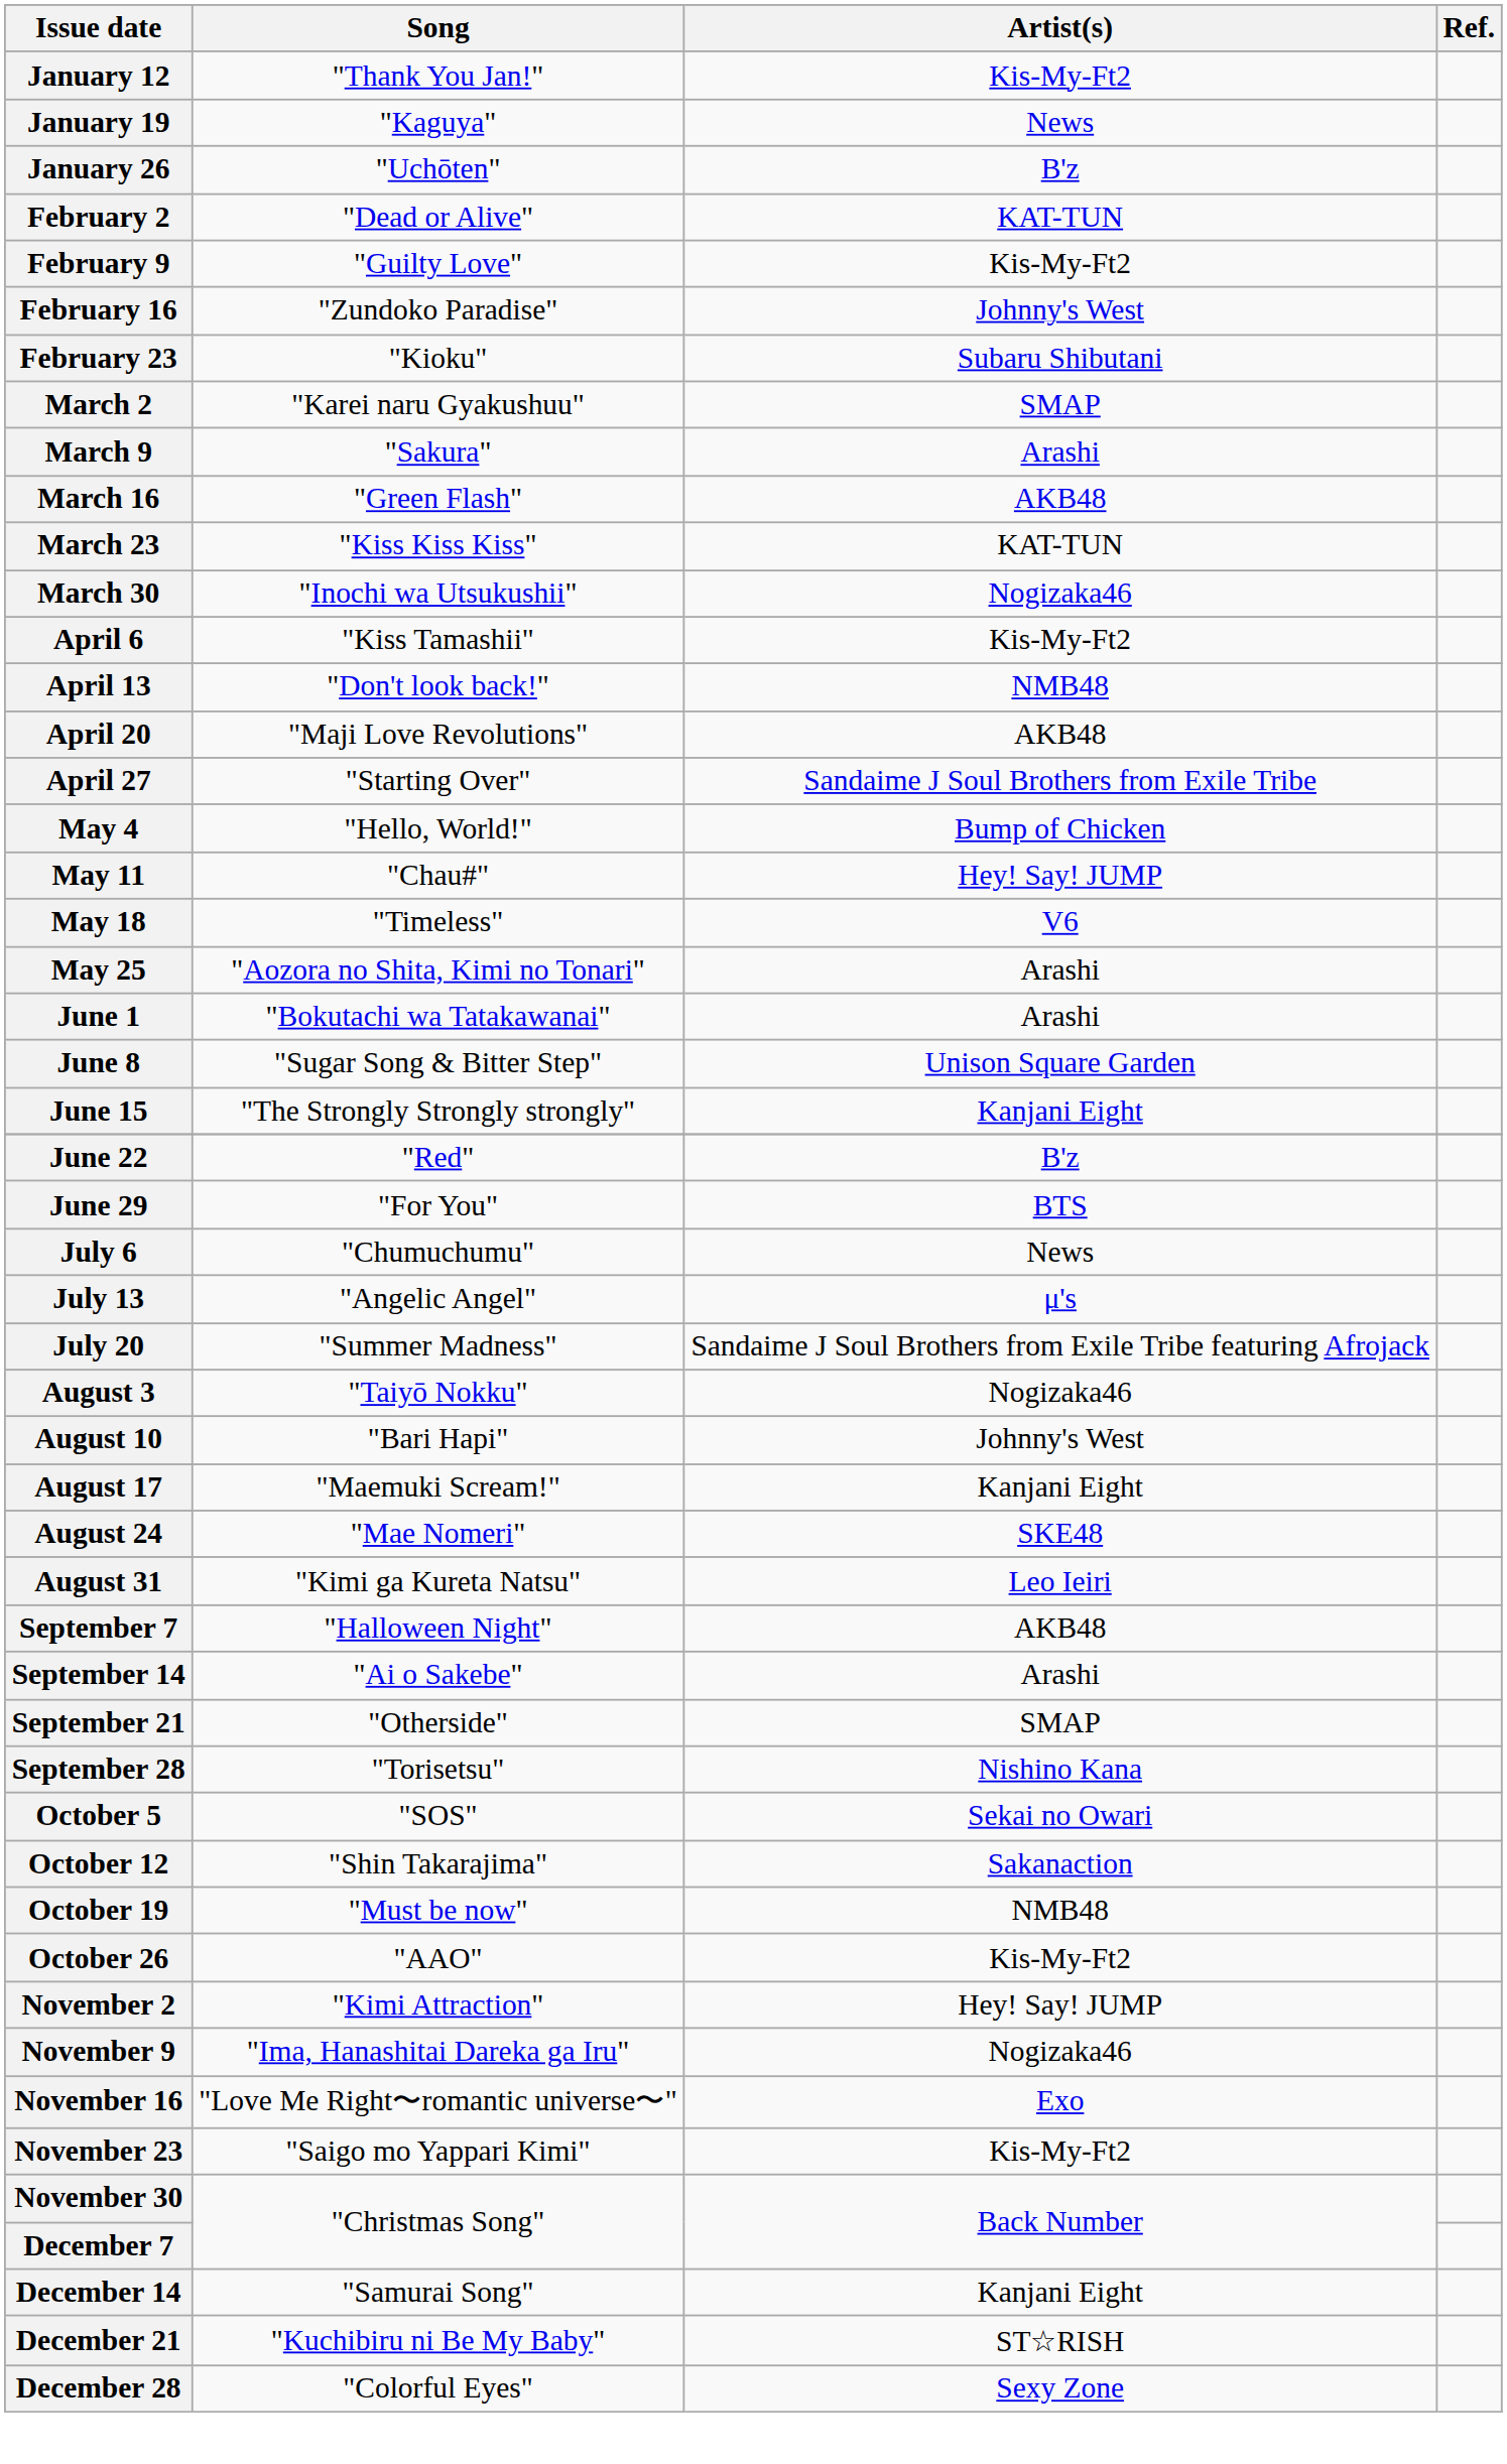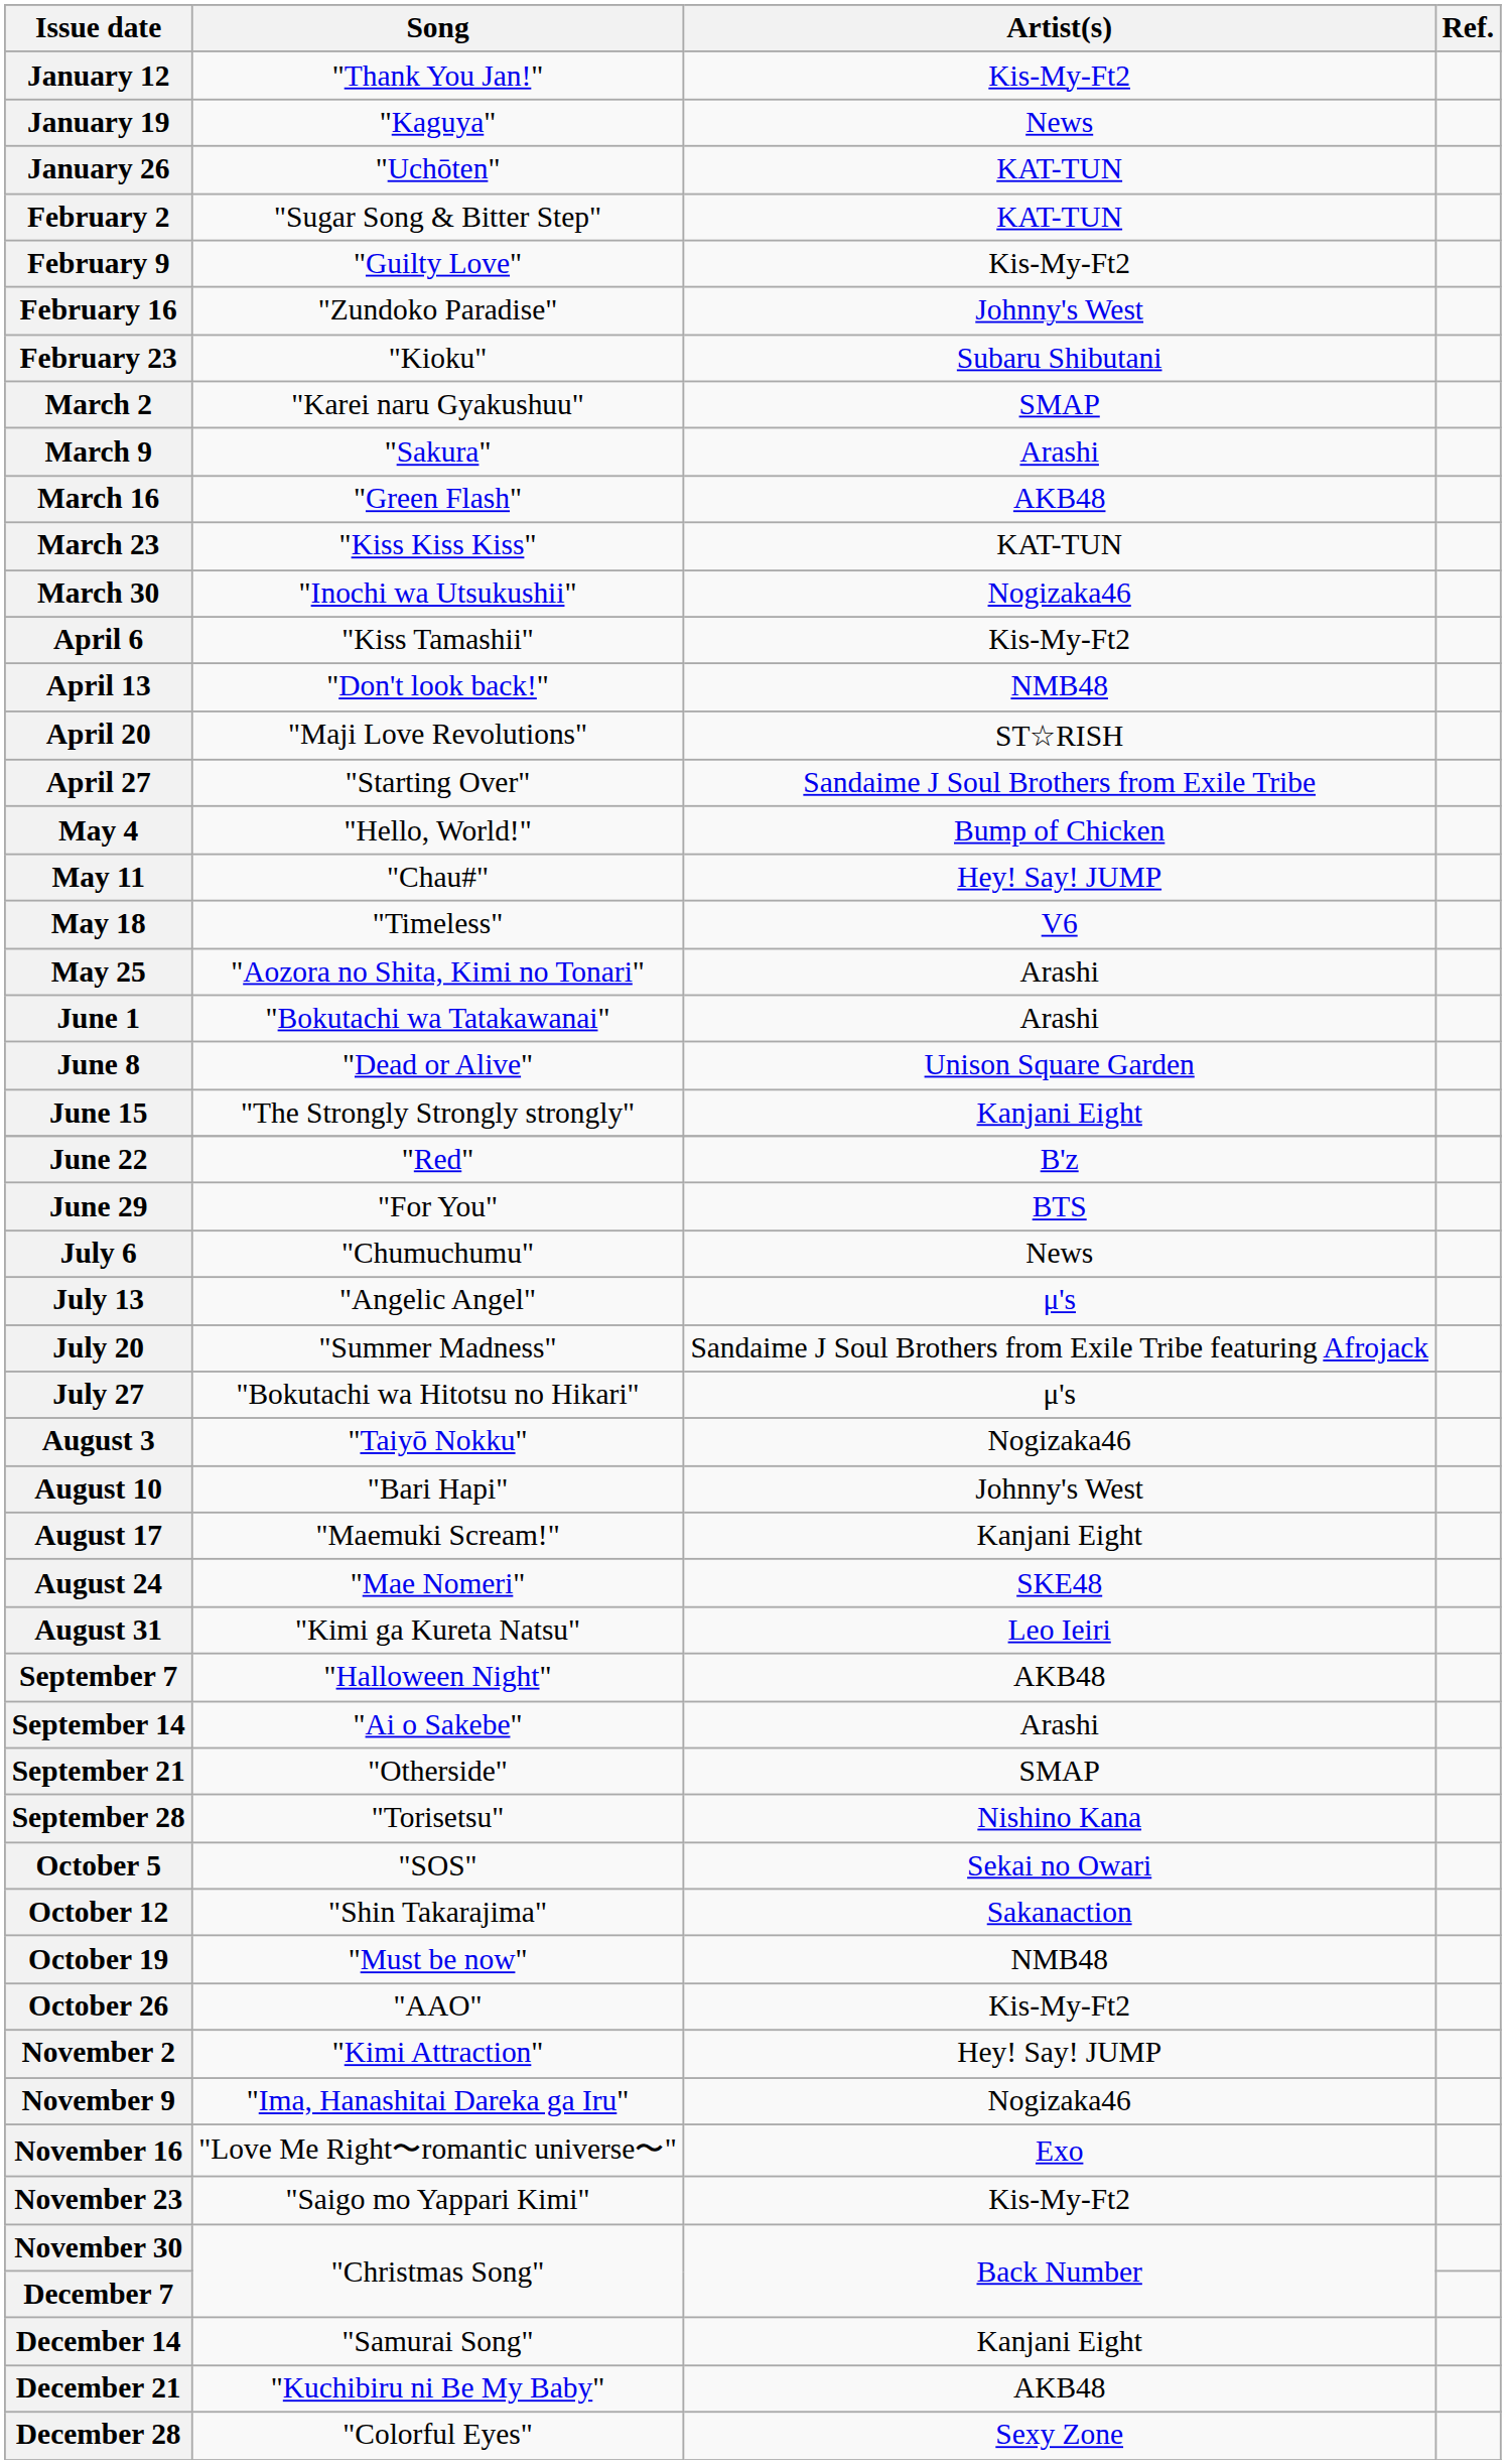January 26 | Artist(s): B'z -> KAT-TUN
February 2 | Song: "Dead or Alive" -> "Sugar Song & Bitter Step"
April 20 | Artist(s): AKB48 -> ST☆RISH
June 8 | Song: "Sugar Song & Bitter Step" -> "Dead or Alive"
+ row: July 27 | "Bokutachi wa Hitotsu no Hikari" | μ's
December 21 | Artist(s): ST☆RISH -> AKB48
